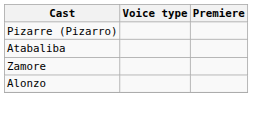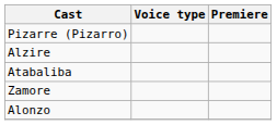+ row: Alzire
